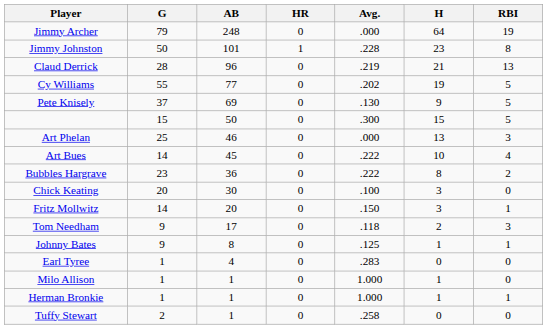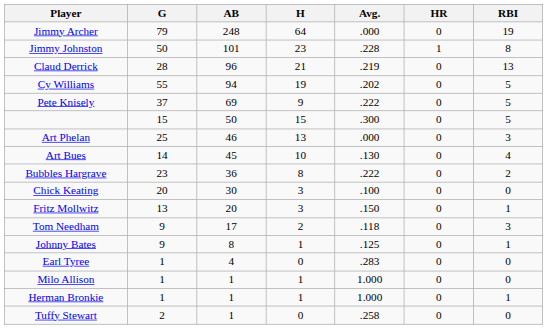columns swapped: H <-> HR
Cy Williams | AB: 77 -> 94
Pete Knisely | Avg.: .130 -> .222
Art Bues | Avg.: .222 -> .130
Fritz Mollwitz | G: 14 -> 13
